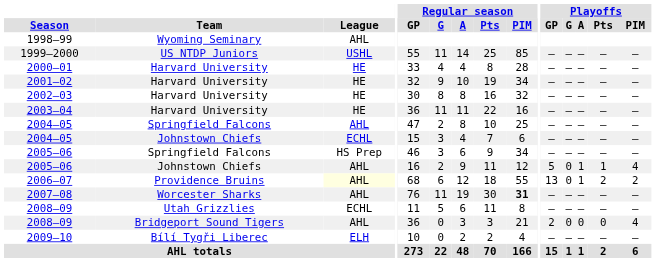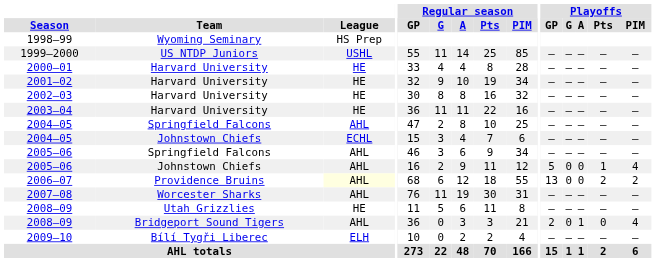1998–99 | League: AHL -> HS Prep
2005–06 / Springfield Falcons | League: HS Prep -> AHL
2005–06 / Johnstown Chiefs | Playoffs / A: 1 -> 0
2006–07 | Playoffs / A: 1 -> 0
2007–08 | Regular season / PIM: bold -> normal
2008–09 / Utah Grizzlies | League: ECHL -> HE
2008–09 / Bridgeport Sound Tigers | Playoffs / A: 0 -> 1
